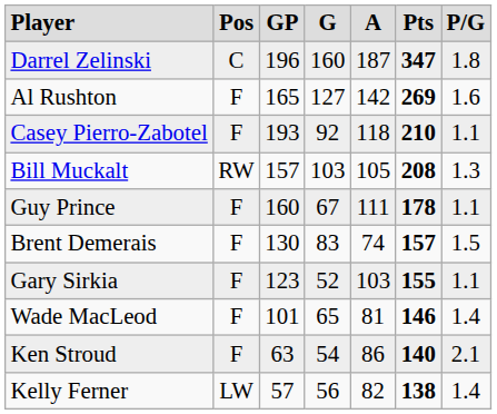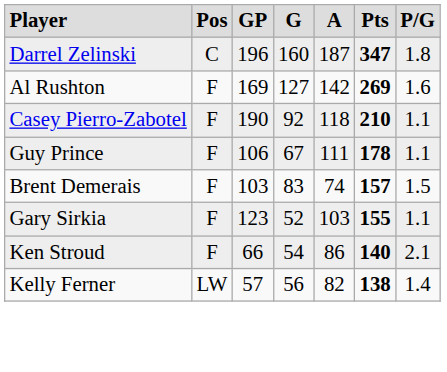Al Rushton | column 3: 165 -> 169
Casey Pierro-Zabotel | column 3: 193 -> 190
- row: Bill Muckalt | RW | 157 | 103 | 105 | 208 | 1.3
Guy Prince | column 3: 160 -> 106
Brent Demerais | column 3: 130 -> 103
- row: Wade MacLeod | F | 101 | 65 | 81 | 146 | 1.4
Ken Stroud | column 3: 63 -> 66
